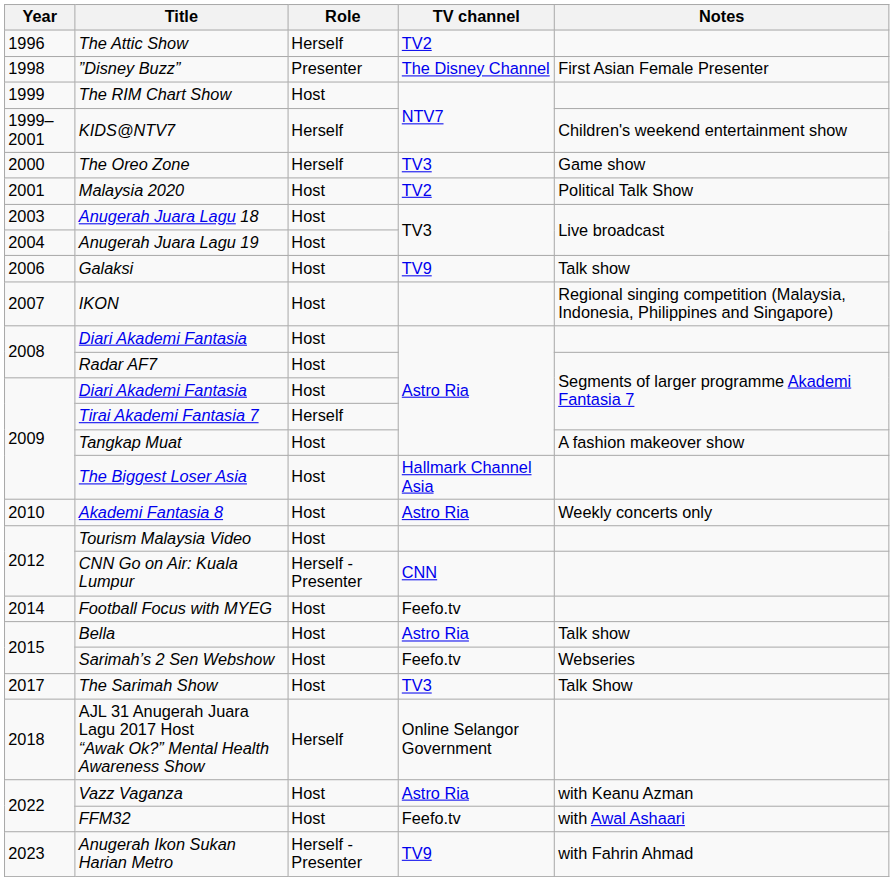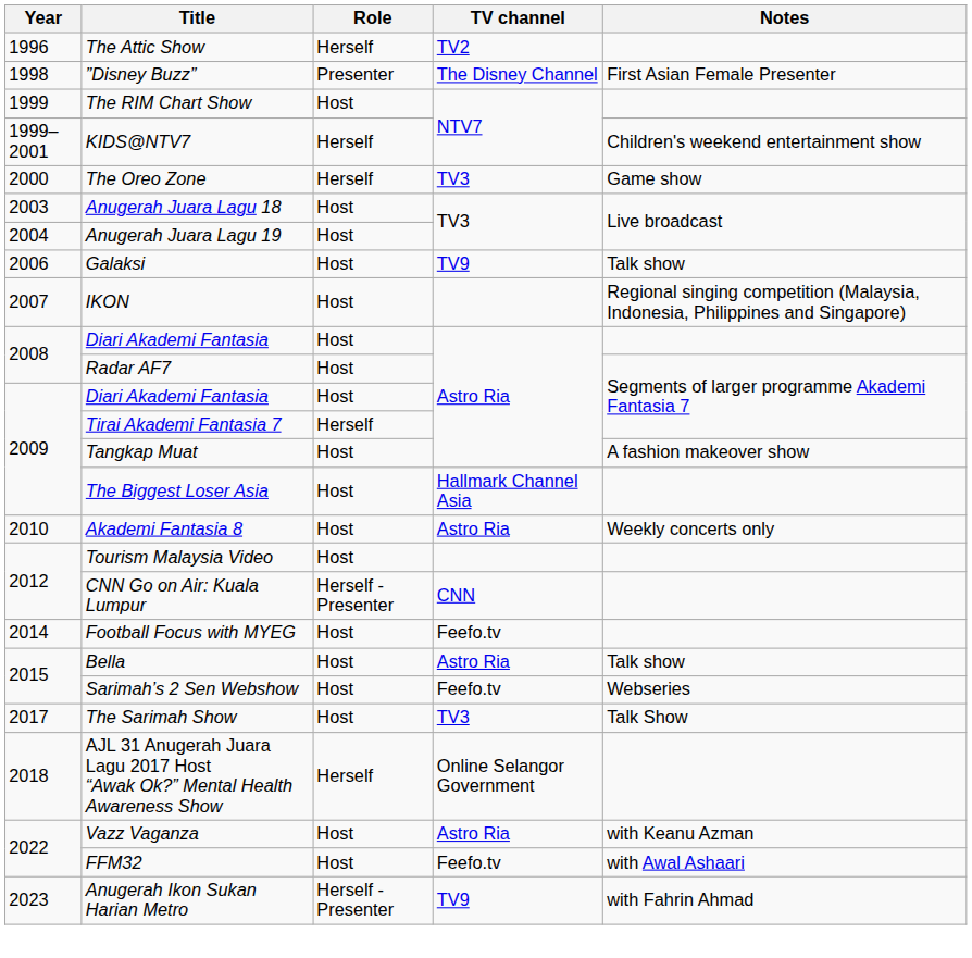- row: 2001 | Malaysia 2020 | Host | TV2 | Political Talk Show
